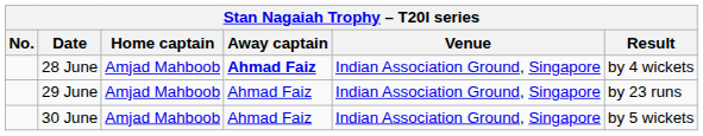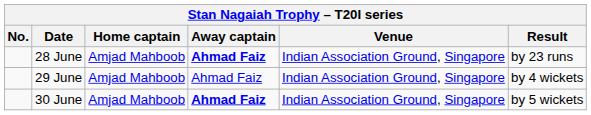28 June | Result: by 4 wickets -> by 23 runs
29 June | Result: by 23 runs -> by 4 wickets
30 June | Away captain: normal -> bold
